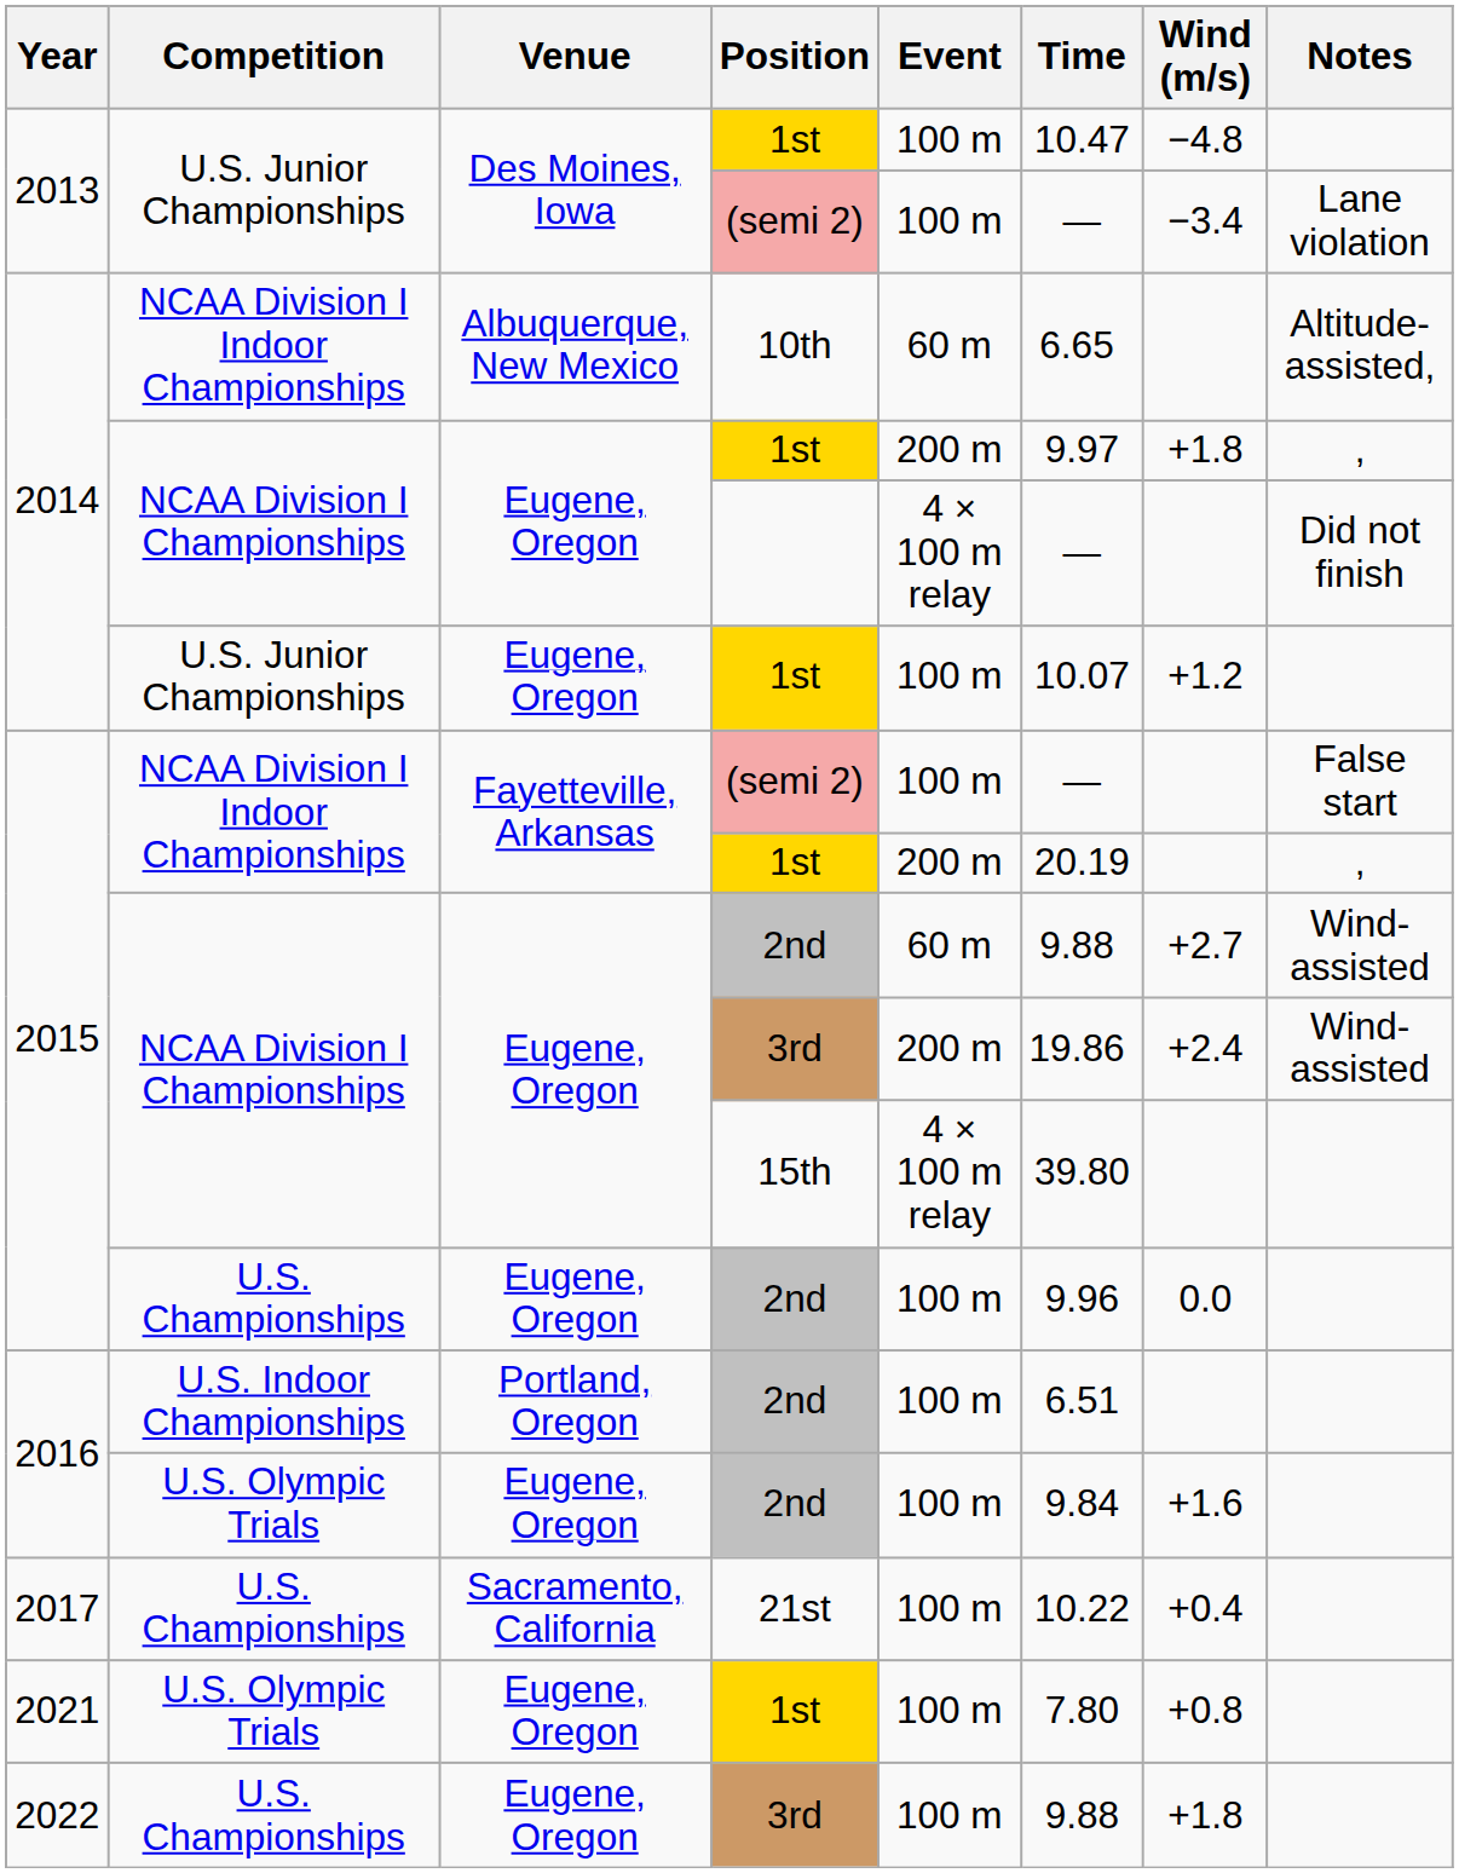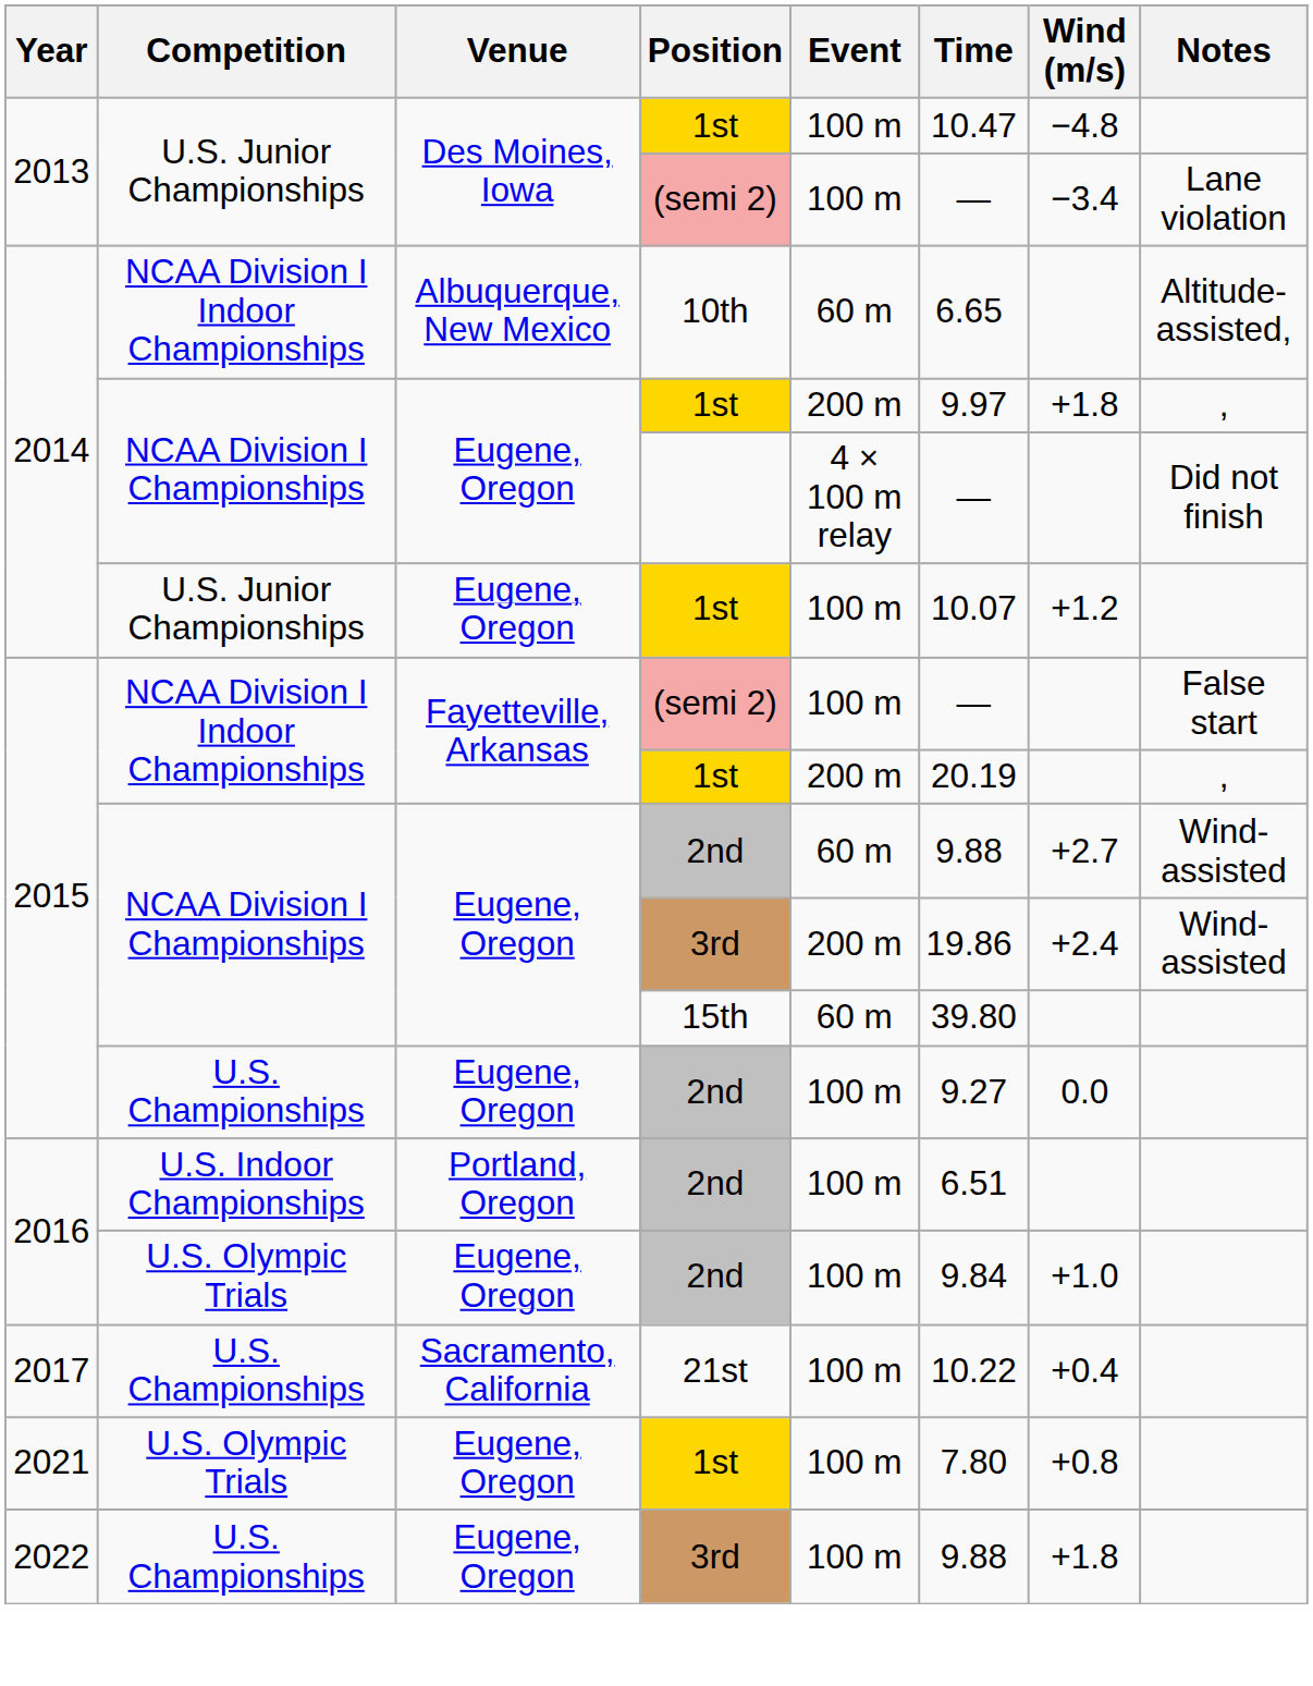15th | Event: 4 × 100 m relay -> 60 m
U.S. Championships / 2nd | Time: 9.96 -> 9.27
U.S. Olympic Trials / 2nd | Wind (m/s): +1.6 -> +1.0
